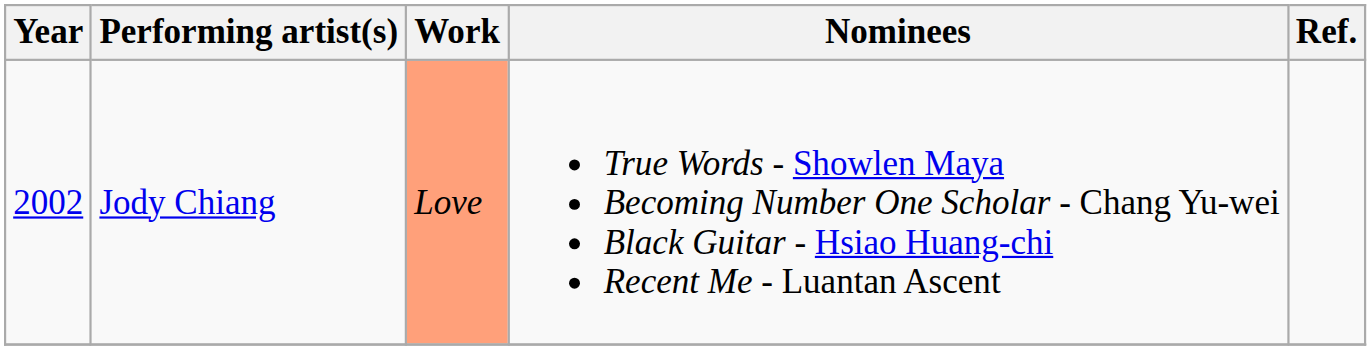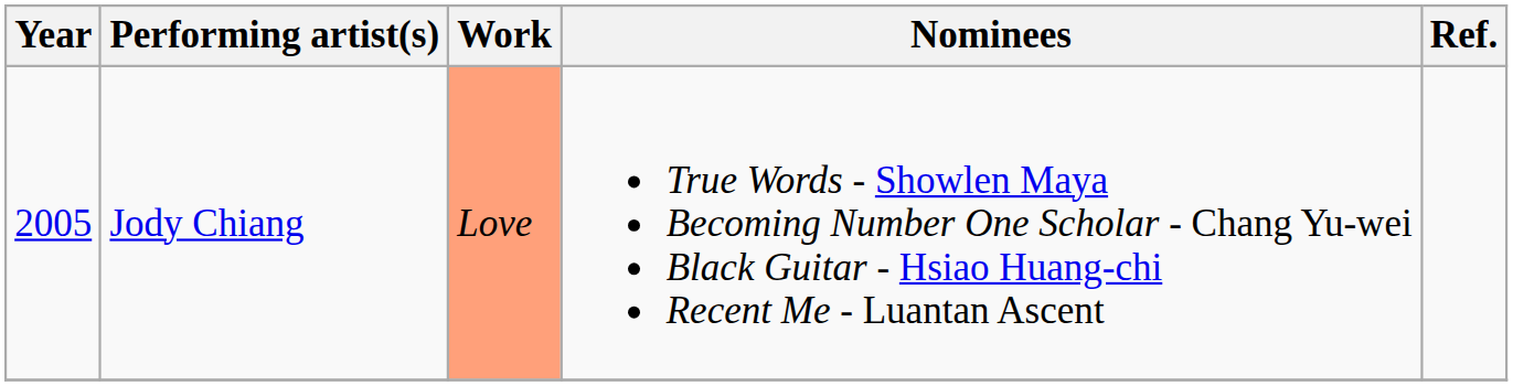Jody Chiang | Year: 2002 -> 2005
